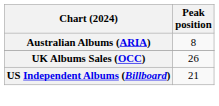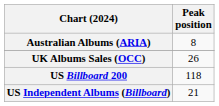+ row: US Billboard 200 | 118
